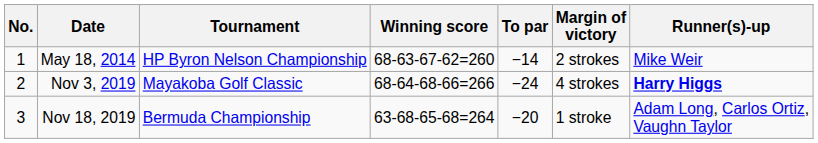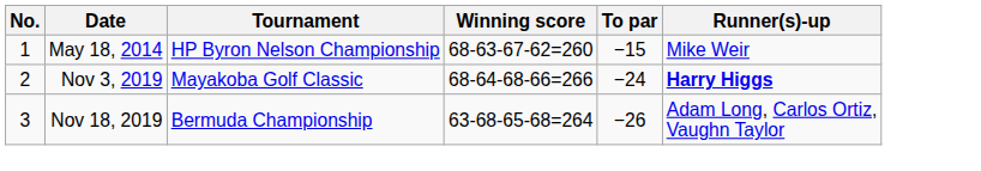- column: Margin of victory | 2 strokes | 4 strokes | 1 stroke
May 18, 2014 | To par: −14 -> −15
Nov 18, 2019 | To par: −20 -> −26
